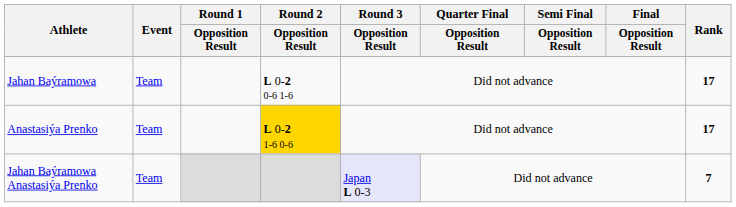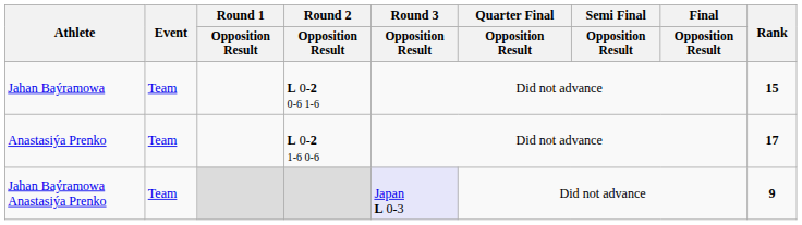Jahan Baýramowa | Rank: 17 -> 15
Anastasiýa Prenko | Round 2 / Opposition Result: gold background -> no background
Jahan Baýramowa Anastasiýa Prenko | Rank: 7 -> 9
